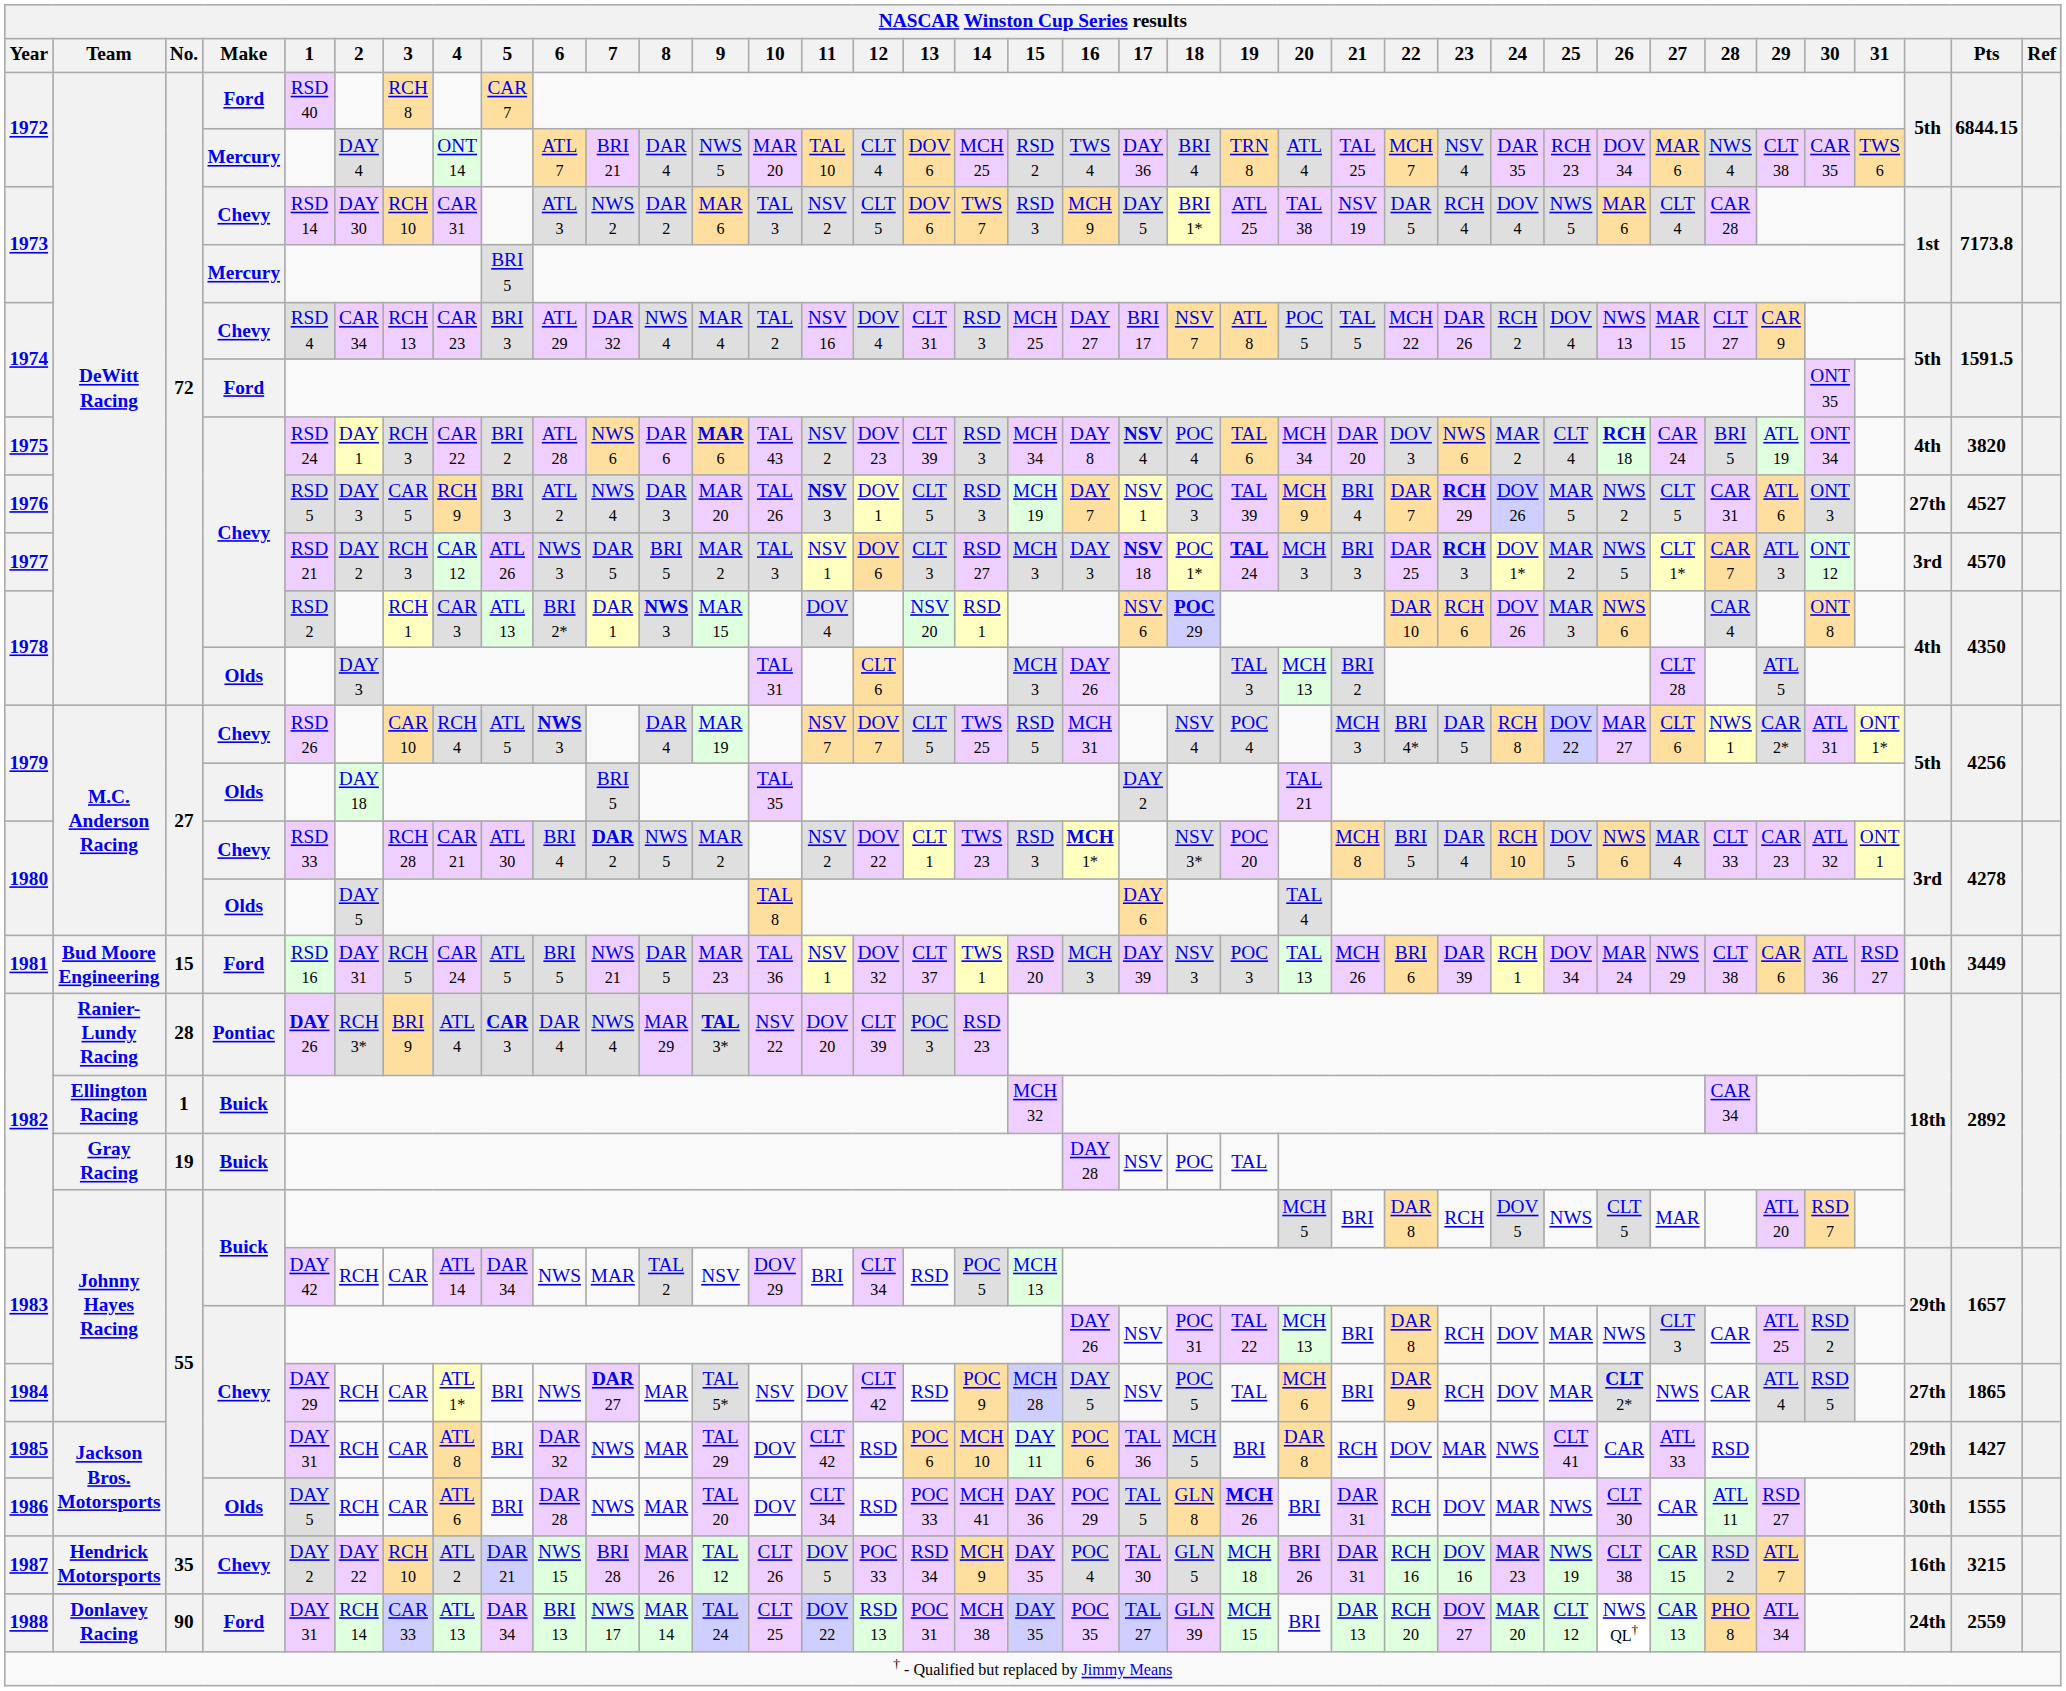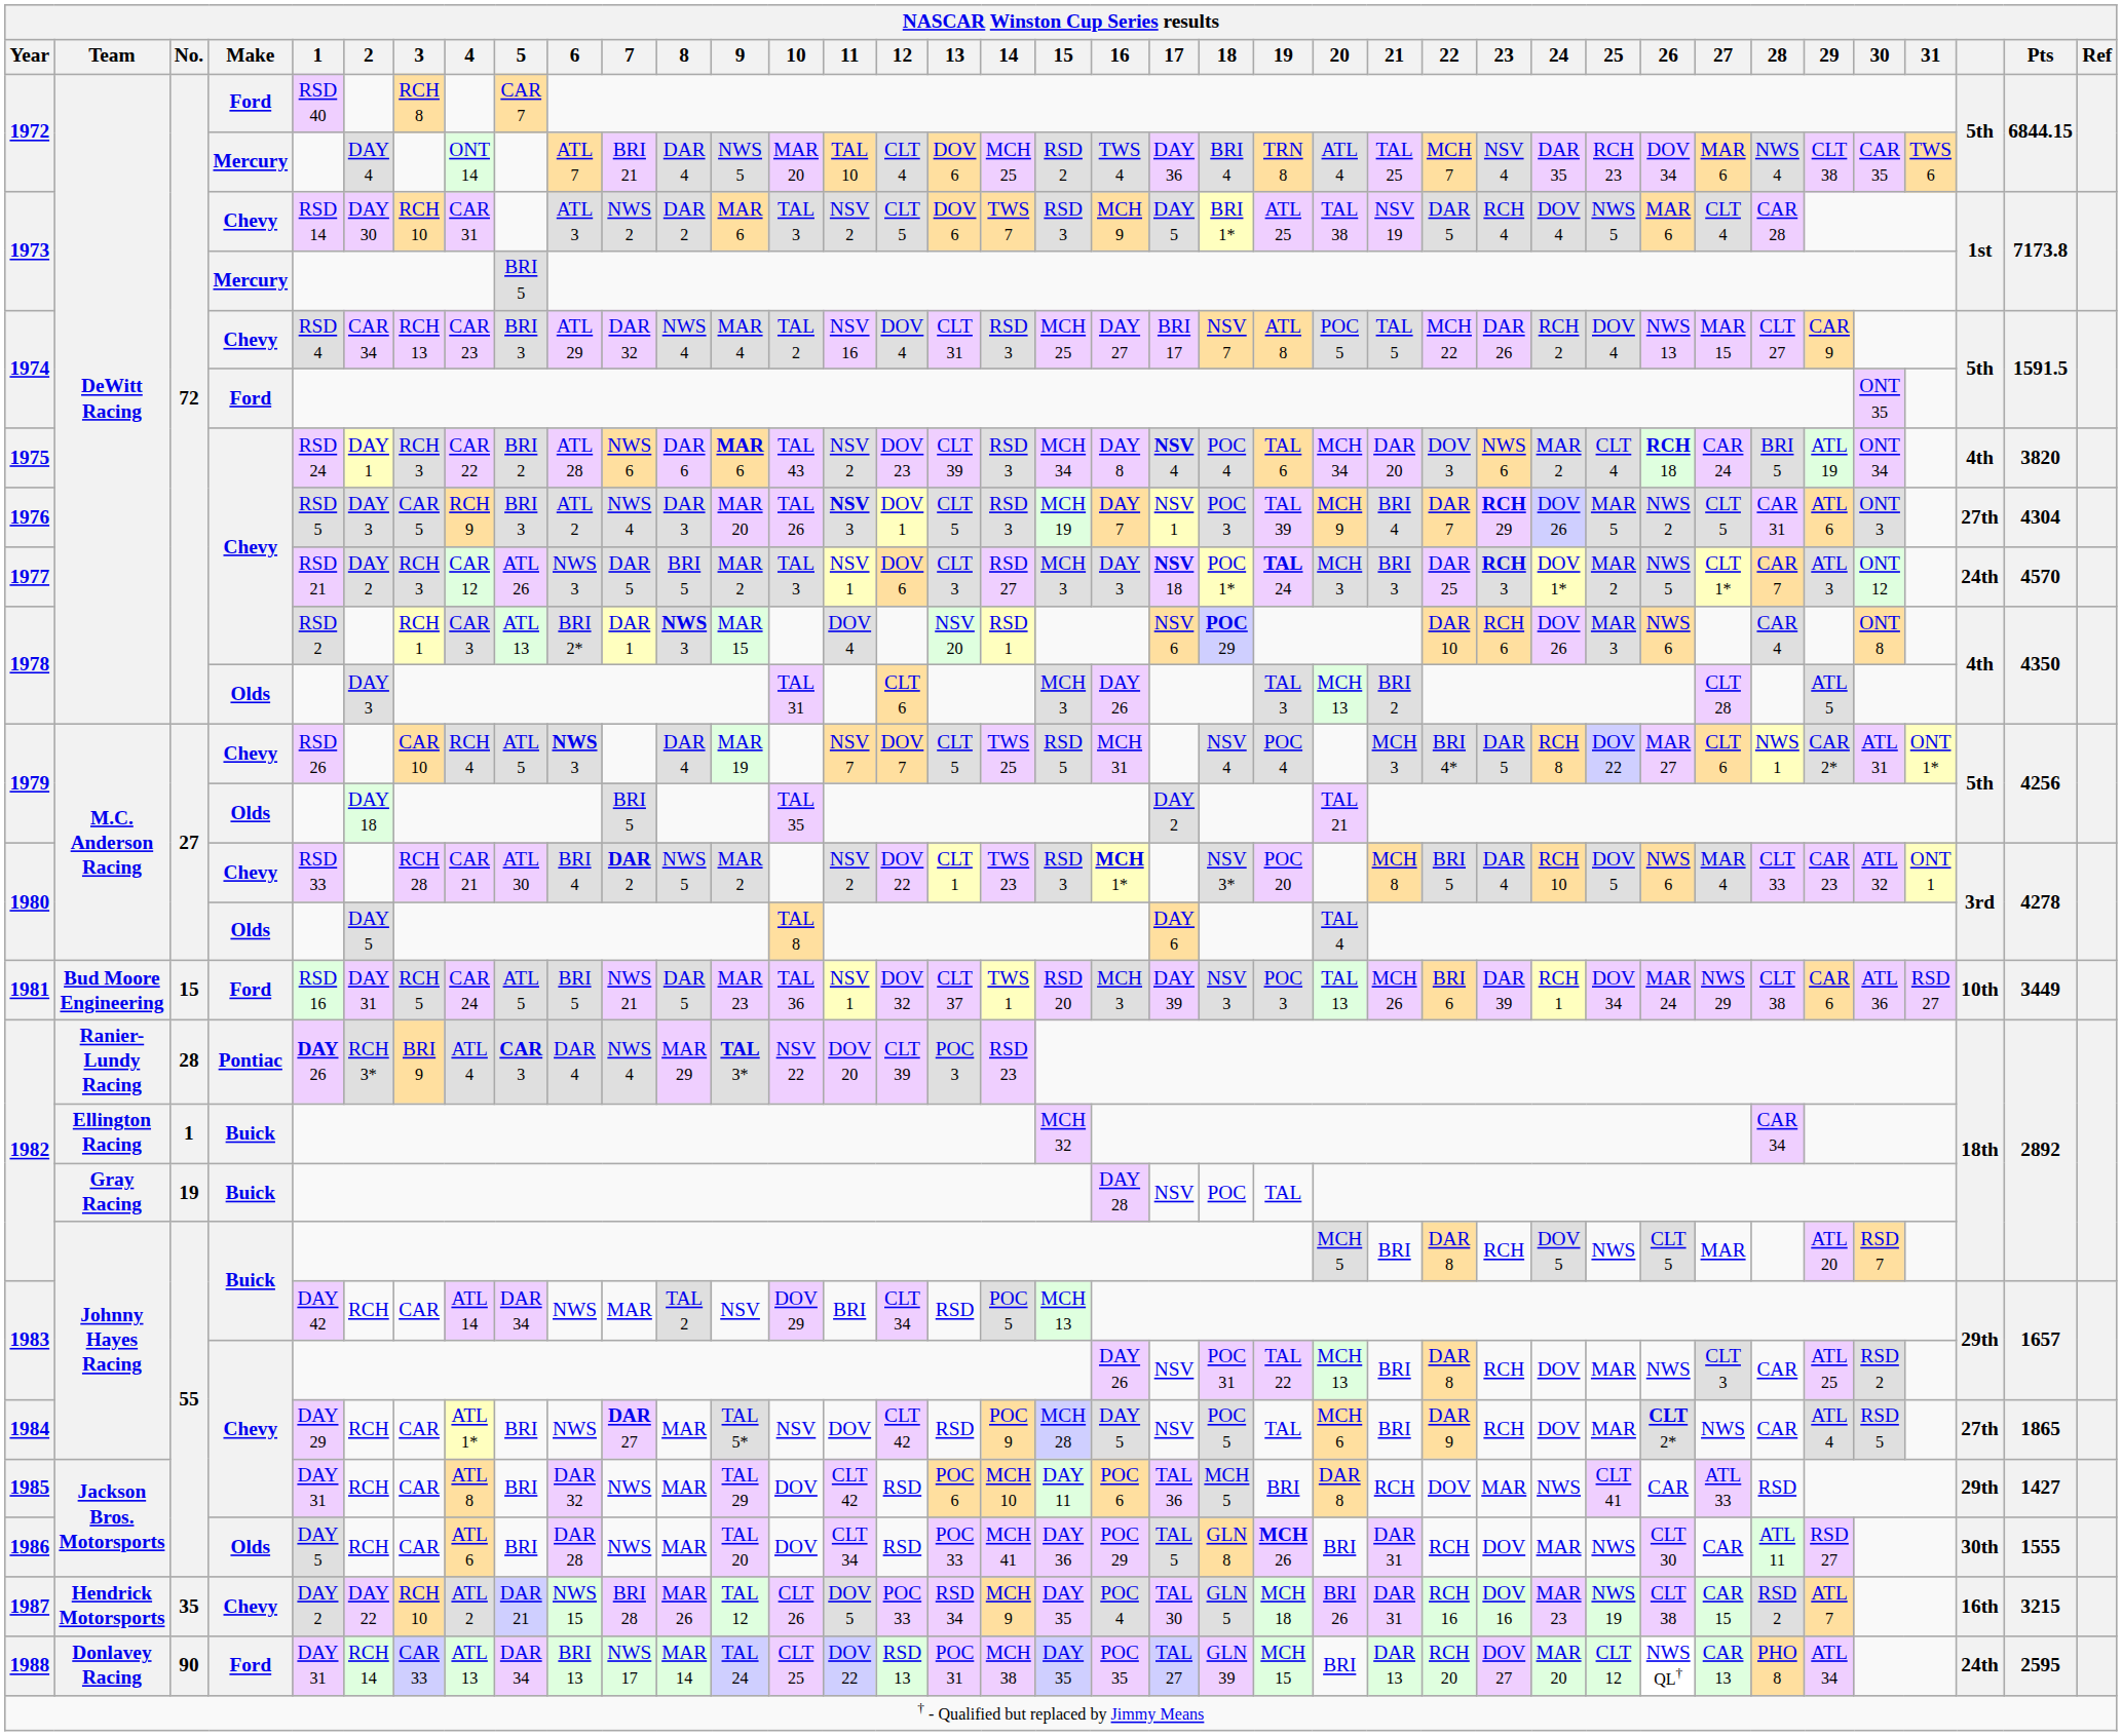1976 | Pts: 4527 -> 4304
1977 | column 36: 3rd -> 24th
1988 | Pts: 2559 -> 2595
